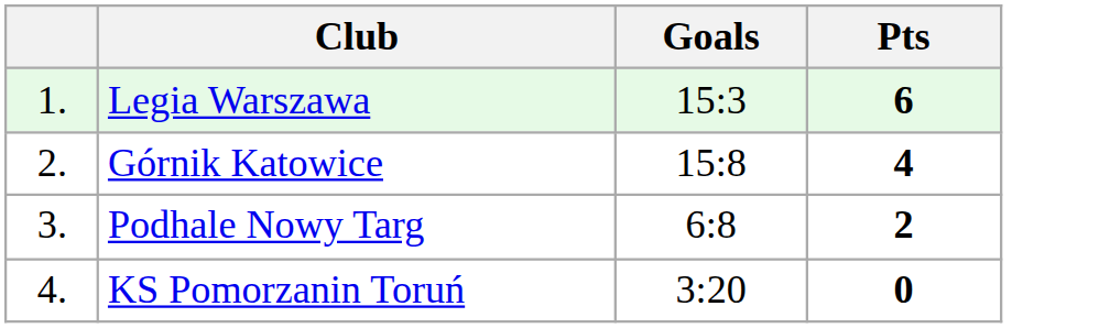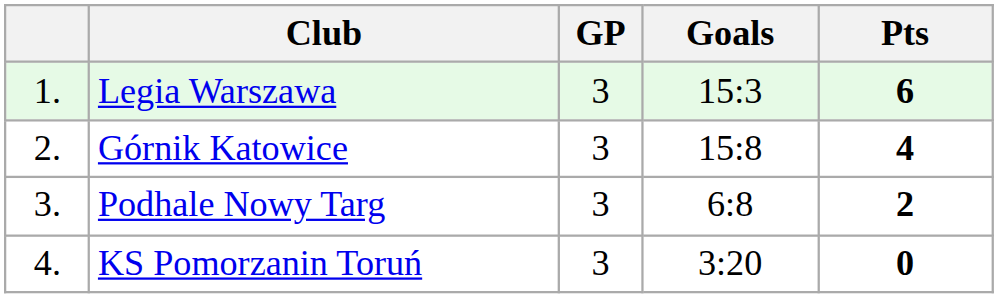+ column: GP | 3 | 3 | 3 | 3
